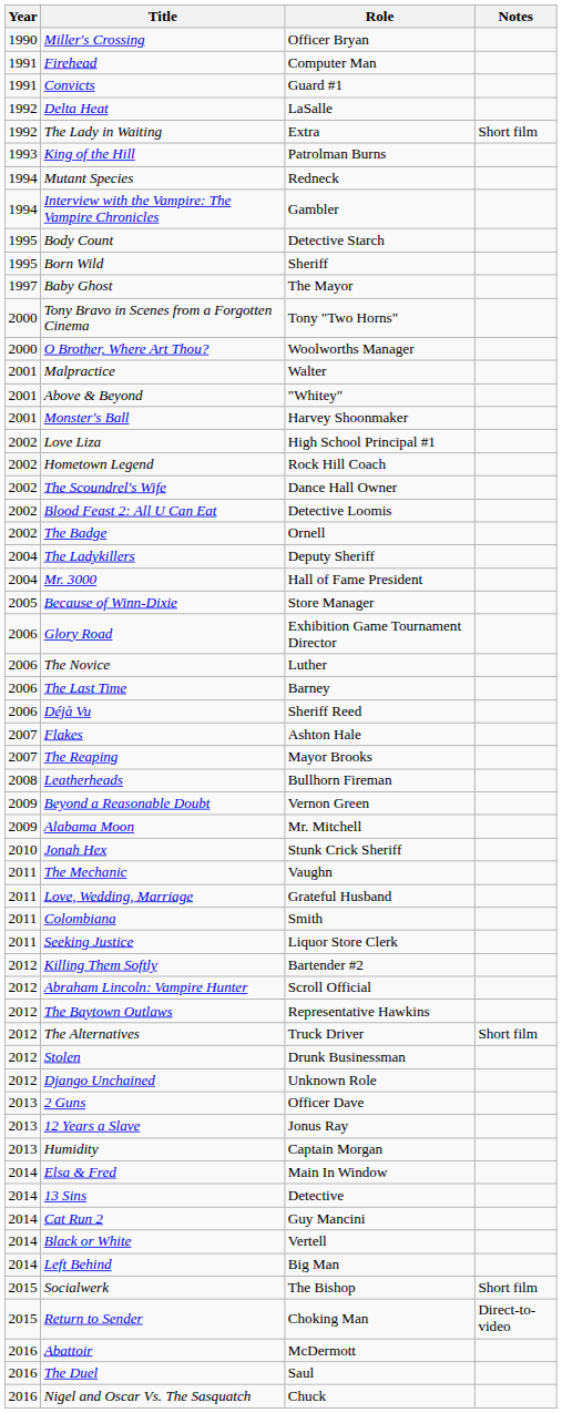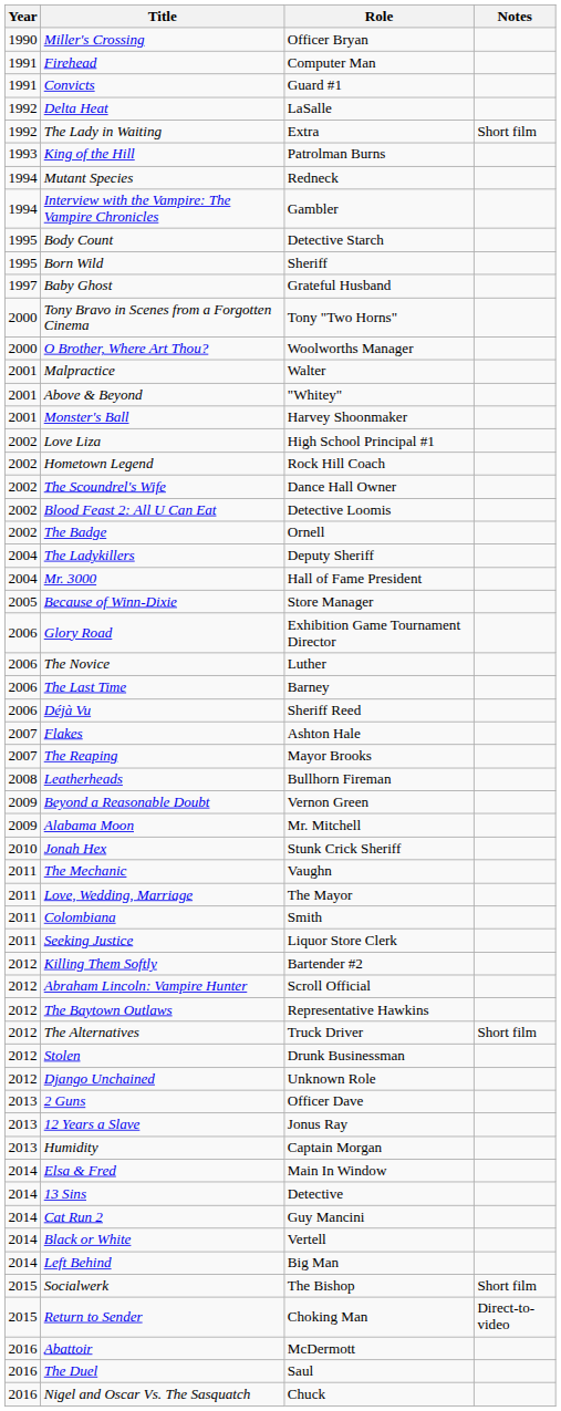Baby Ghost | Role: The Mayor -> Grateful Husband
Love, Wedding, Marriage | Role: Grateful Husband -> The Mayor
